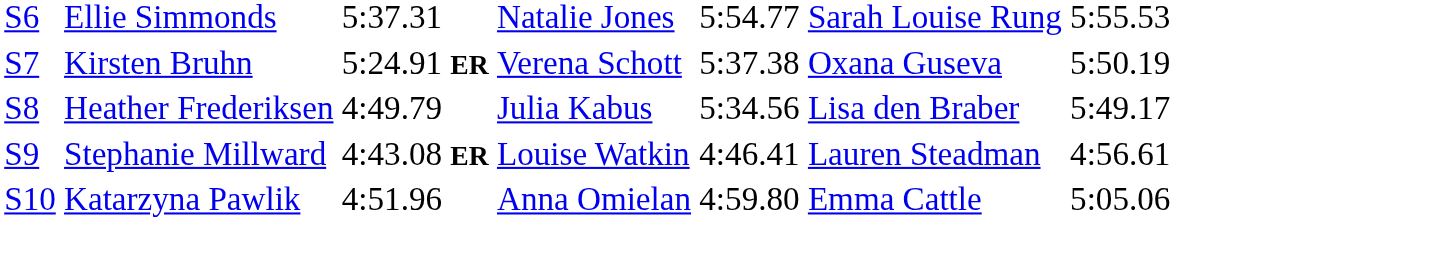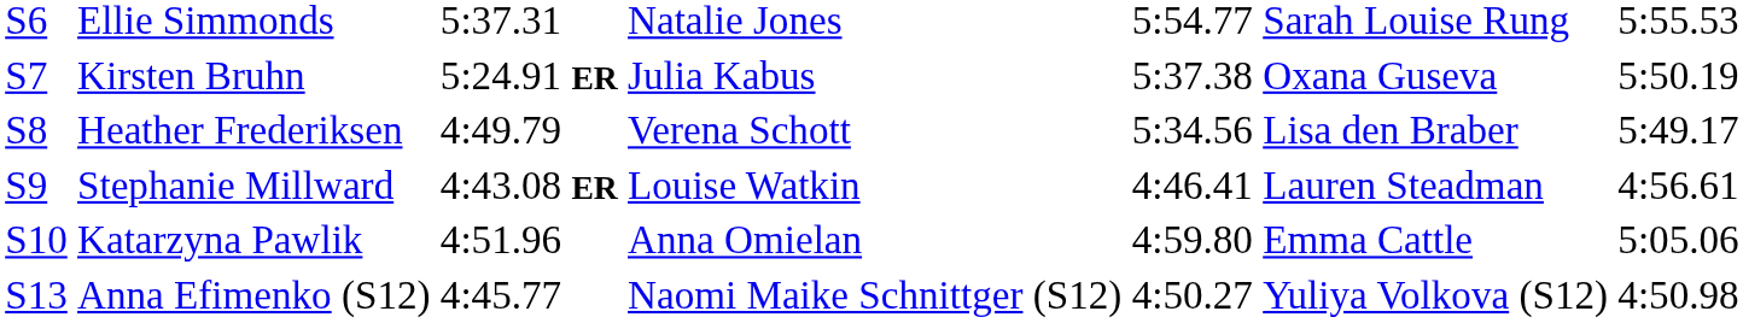Kirsten Bruhn | column 4: Verena Schott -> Julia Kabus
Heather Frederiksen | column 4: Julia Kabus -> Verena Schott
+ row: S13 | Anna Efimenko (S12) | 4:45.77 | Naomi Maike Schnittger (S12) | 4:50.27 | Yuliya Volkova (S12) | 4:50.98
